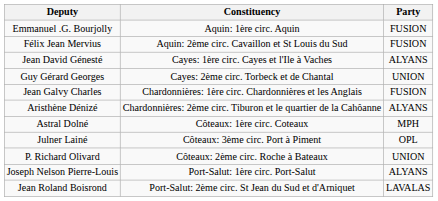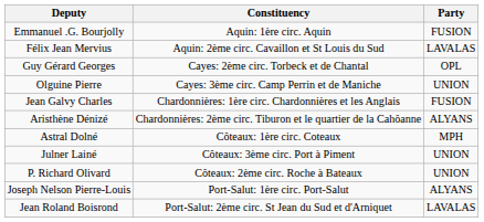Félix Jean Mervius | Party: FUSION -> LAVALAS
- row: Jean David Génesté | Cayes: 1ère circ. Cayes et l'Ile à Vaches | ALYANS
Guy Gérard Georges | Party: UNION -> OPL
+ row: Olguine Pierre | Cayes: 3ème circ. Camp Perrin et de Maniche | UNION
Julner Lainé | Party: OPL -> UNION
